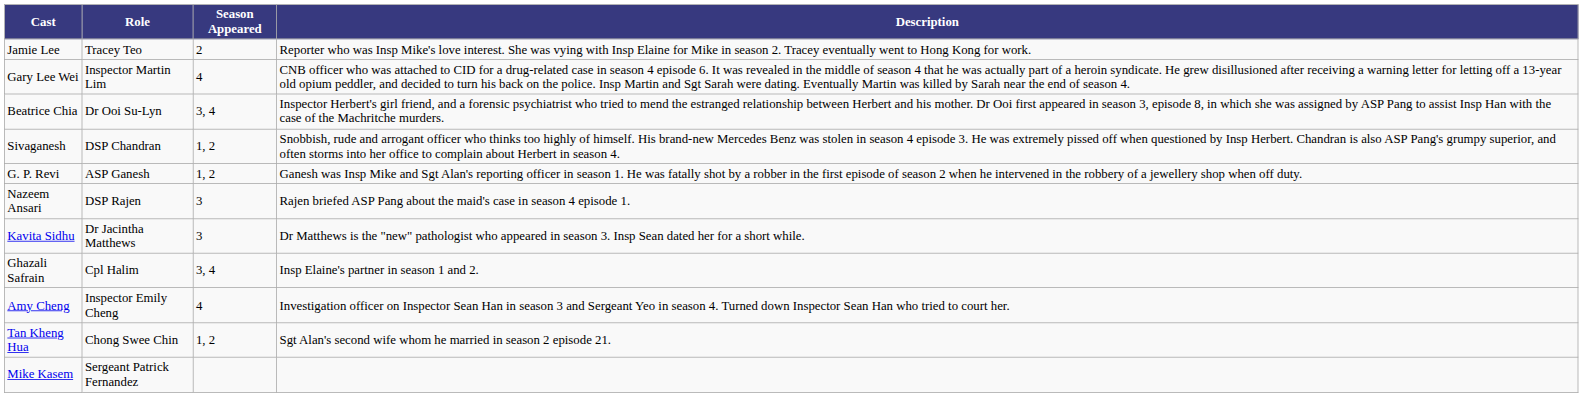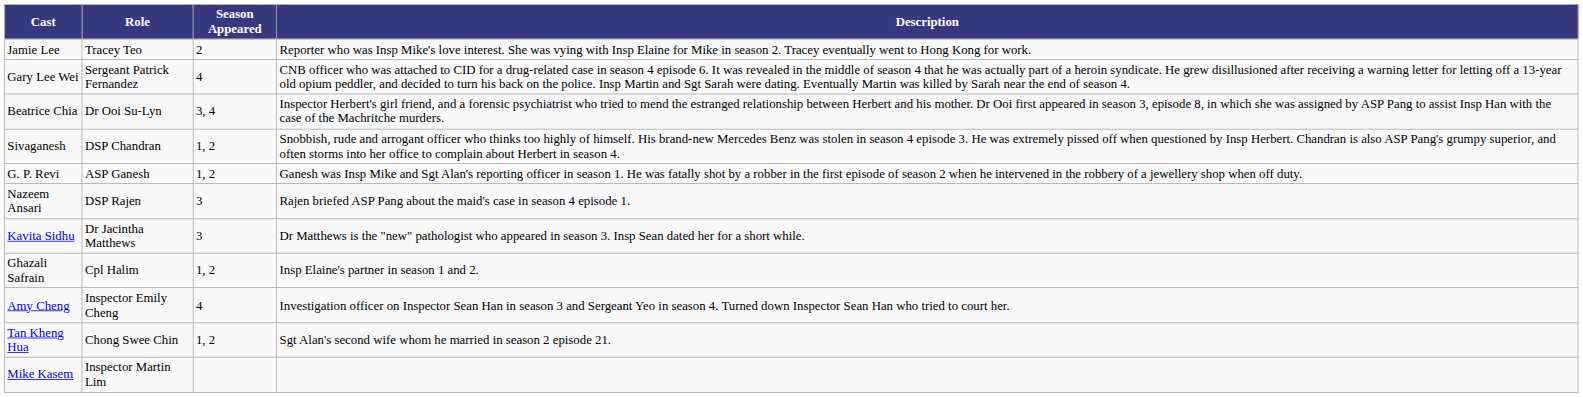Gary Lee Wei | Role: Inspector Martin Lim -> Sergeant Patrick Fernandez
Ghazali Safrain | Season Appeared: 3, 4 -> 1, 2
Mike Kasem | Role: Sergeant Patrick Fernandez -> Inspector Martin Lim
